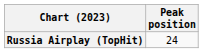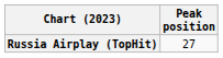Russia Airplay (TopHit) | Peak position: 24 -> 27
